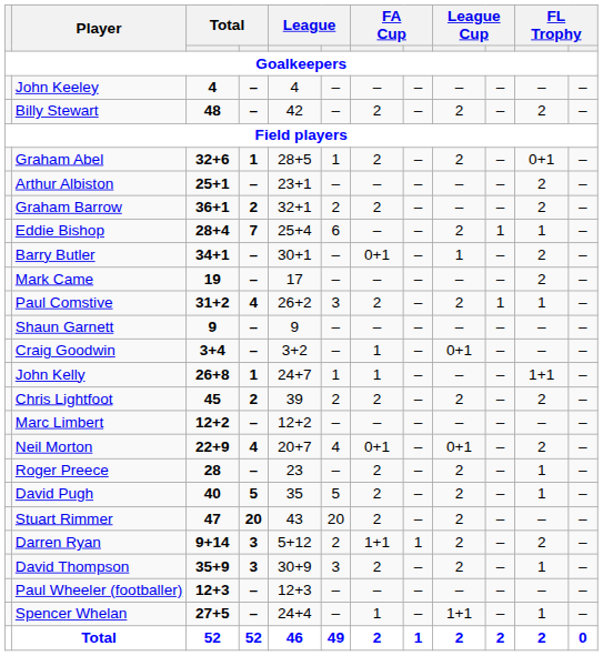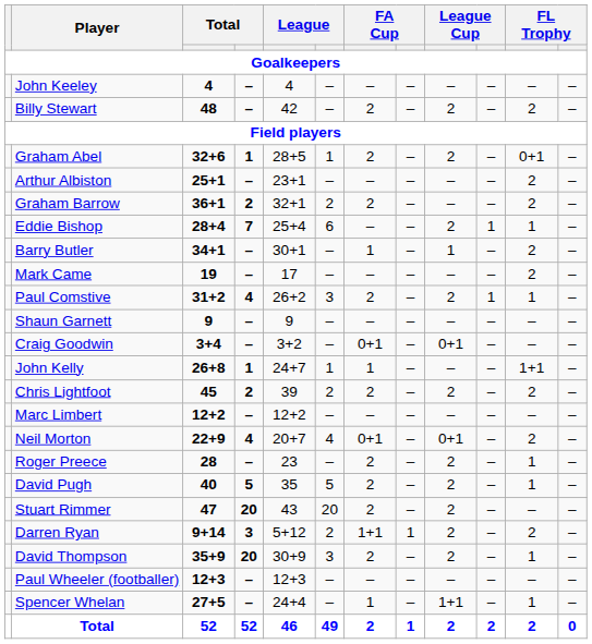Barry Butler | column 7: 0+1 -> 1
Craig Goodwin | column 7: 1 -> 0+1
David Thompson | column 4: 3 -> 20
